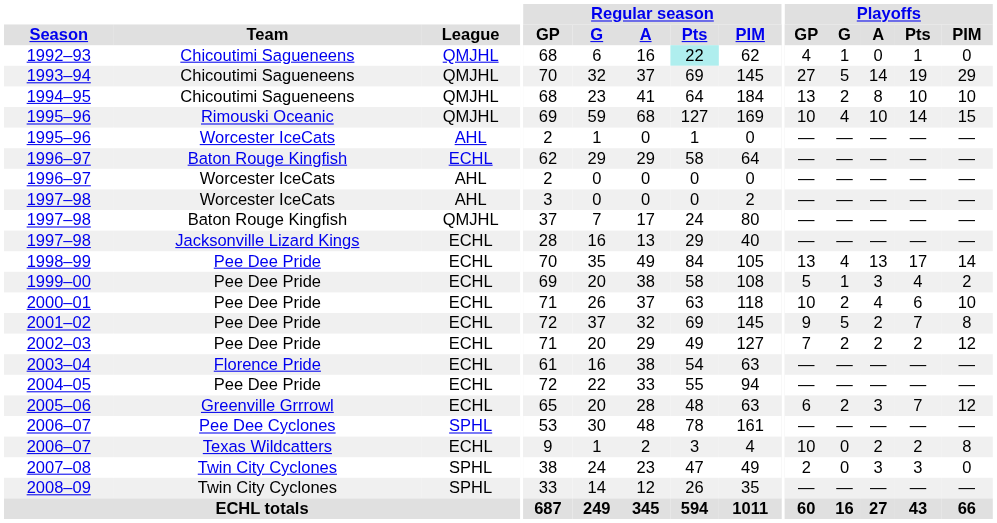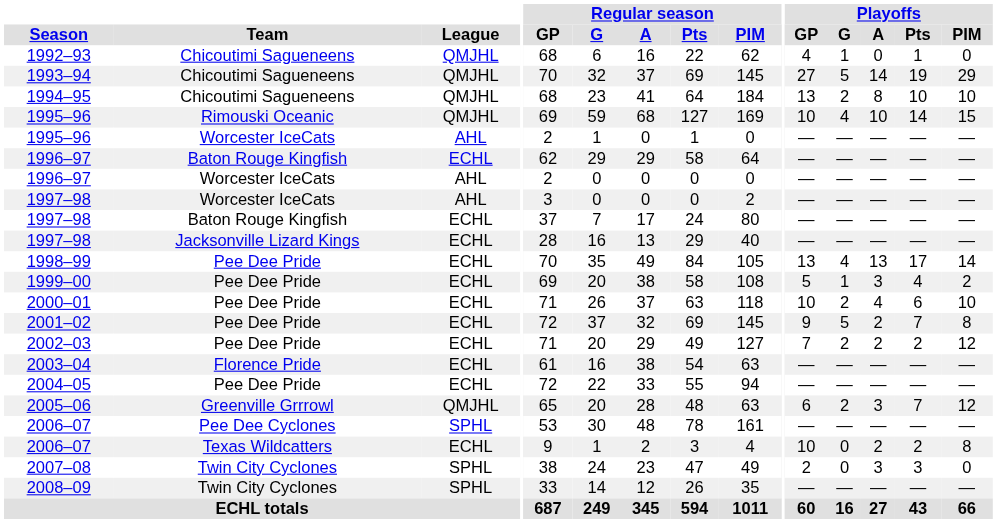1992–93 | Regular season / Pts: paleturquoise background -> no background
1997–98 / Baton Rouge Kingfish | League: QMJHL -> ECHL
2005–06 | League: ECHL -> QMJHL
